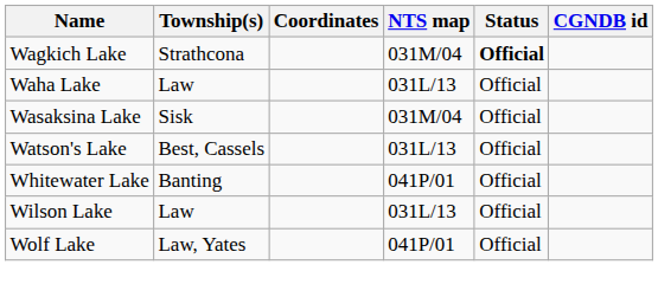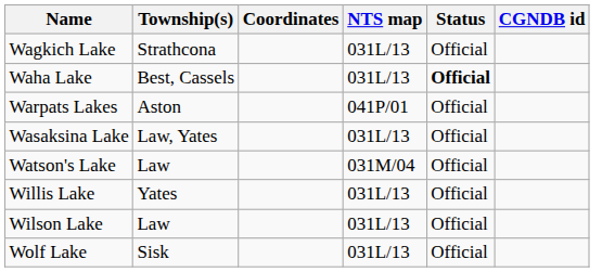Wagkich Lake | NTS map: 031M/04 -> 031L/13
Wagkich Lake | Status: bold -> normal
Waha Lake | Township(s): Law -> Best, Cassels
Waha Lake | Status: normal -> bold
+ row: Warpats Lakes | Aston | 041P/01 | Official
Wasaksina Lake | Township(s): Sisk -> Law, Yates
Wasaksina Lake | NTS map: 031M/04 -> 031L/13
Watson's Lake | Township(s): Best, Cassels -> Law
Watson's Lake | NTS map: 031L/13 -> 031M/04
- row: Whitewater Lake | Banting | 041P/01 | Official
+ row: Willis Lake | Yates | 031L/13 | Official
Wolf Lake | Township(s): Law, Yates -> Sisk
Wolf Lake | NTS map: 041P/01 -> 031L/13
